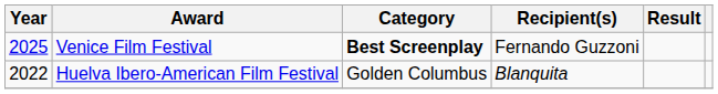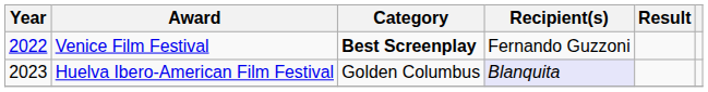Venice Film Festival | Year: 2025 -> 2022
Huelva Ibero-American Film Festival | Year: 2022 -> 2023
Huelva Ibero-American Film Festival | Recipient(s): no background -> lavender background
